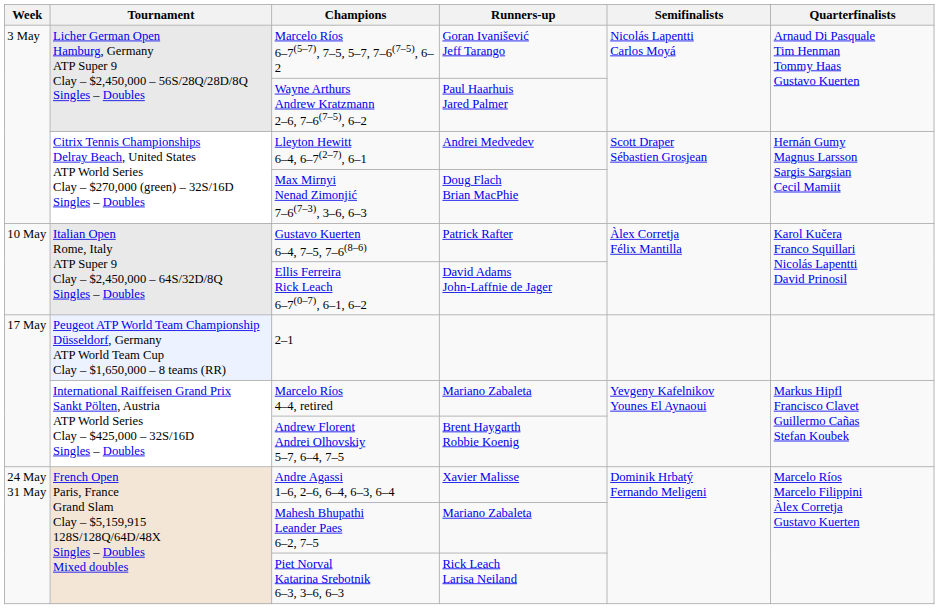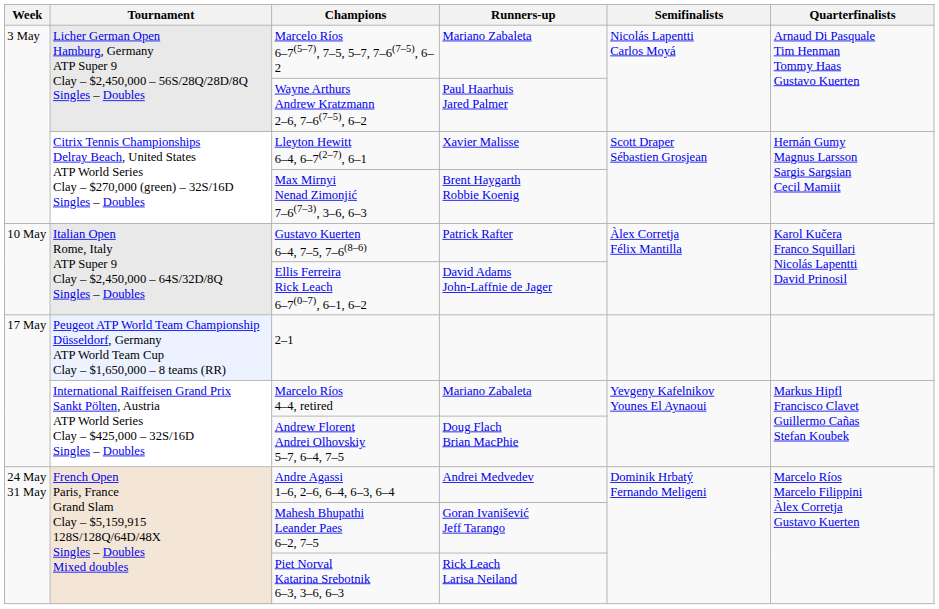Marcelo Ríos 6–7(5–7), 7–5, 5–7, 7–6(7–5), 6–2 | Runners-up: Goran Ivanišević Jeff Tarango -> Mariano Zabaleta
Lleyton Hewitt 6–4, 6–7(2–7), 6–1 | Runners-up: Andrei Medvedev -> Xavier Malisse
Max Mirnyi Nenad Zimonjić 7–6(7–3), 3–6, 6–3 | Runners-up: Doug Flach Brian MacPhie -> Brent Haygarth Robbie Koenig
Andrew Florent Andrei Olhovskiy 5–7, 6–4, 7–5 | Runners-up: Brent Haygarth Robbie Koenig -> Doug Flach Brian MacPhie
Andre Agassi 1–6, 2–6, 6–4, 6–3, 6–4 | Runners-up: Xavier Malisse -> Andrei Medvedev
Mahesh Bhupathi Leander Paes 6–2, 7–5 | Runners-up: Mariano Zabaleta -> Goran Ivanišević Jeff Tarango
